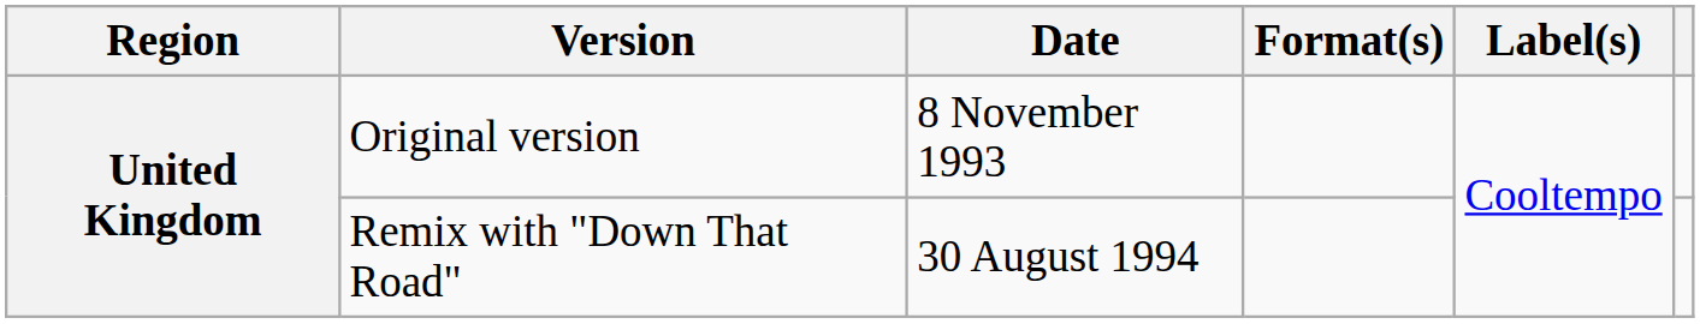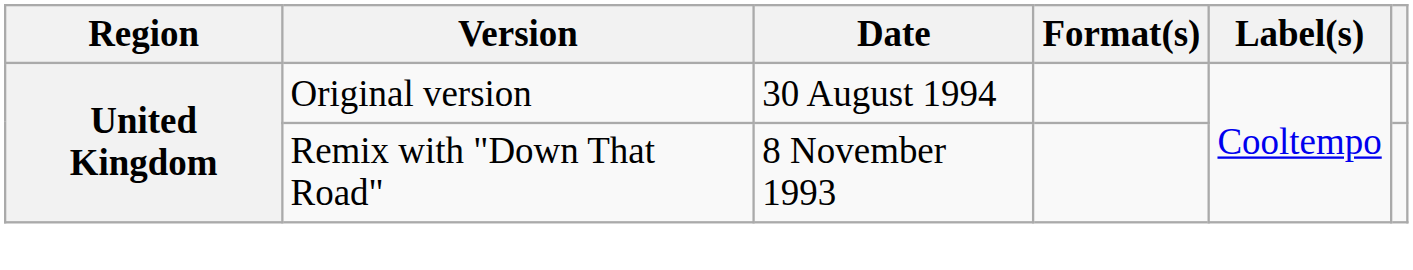Original version | Date: 8 November 1993 -> 30 August 1994
Remix with "Down That Road" | Date: 30 August 1994 -> 8 November 1993
